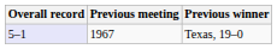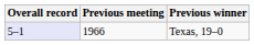Texas, 19–0 | Previous meeting: 1967 -> 1966
